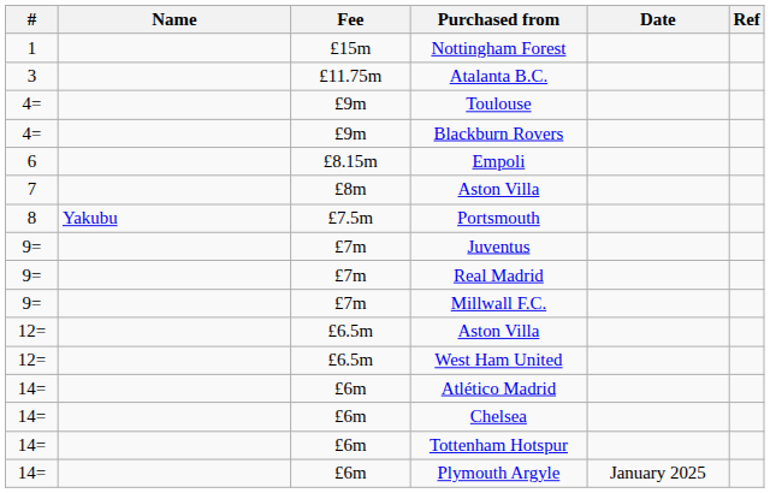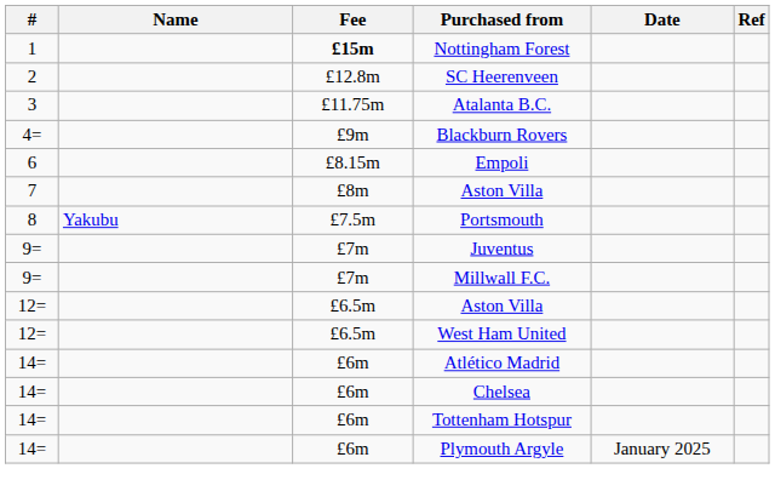Nottingham Forest | Fee: normal -> bold
+ row: 2 | £12.8m | SC Heerenveen
- row: 4= | £9m | Toulouse
- row: 9= | £7m | Real Madrid
